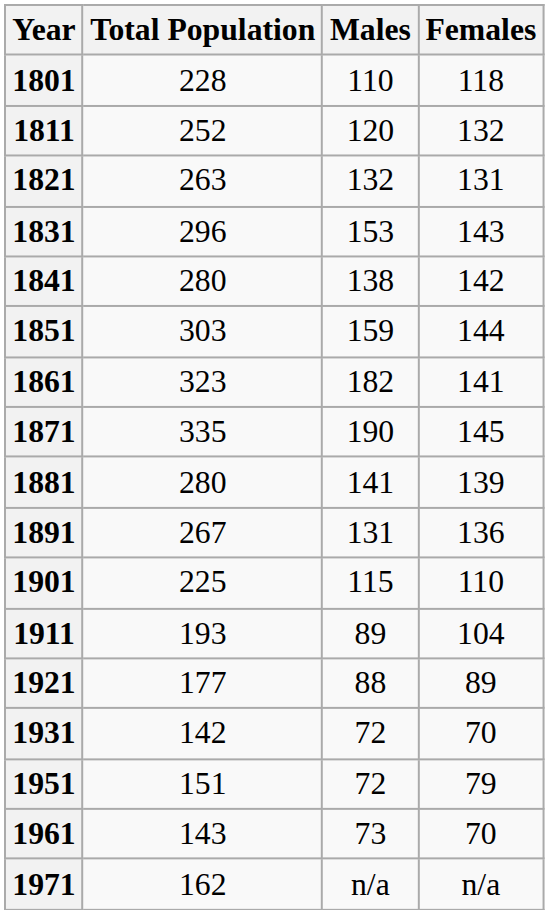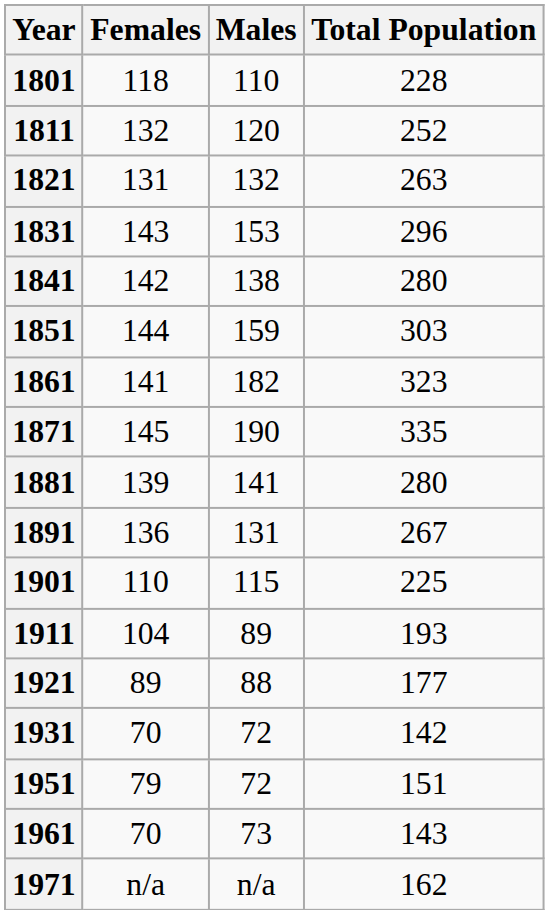columns swapped: Total Population <-> Females
